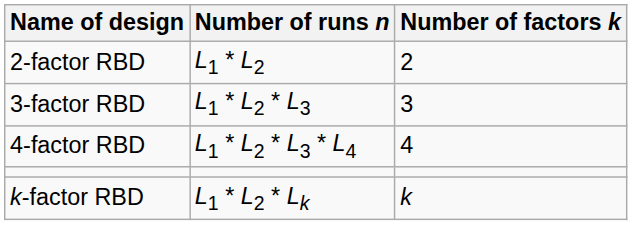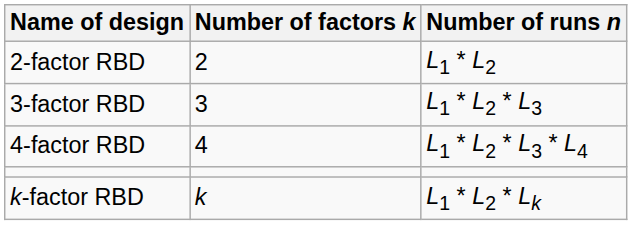columns swapped: Number of factors k <-> Number of runs n
